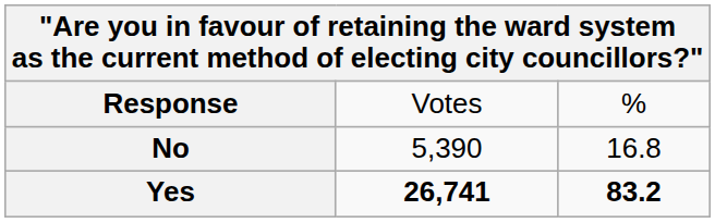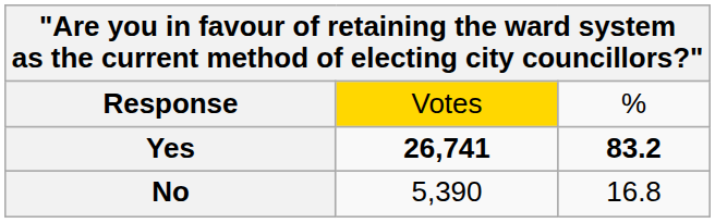Response | column 2: no background -> gold background
rows swapped: Yes <-> No
